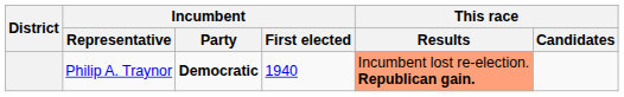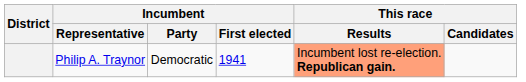Philip A. Traynor | Incumbent / Party: bold -> normal
Philip A. Traynor | Incumbent / First elected: 1940 -> 1941
